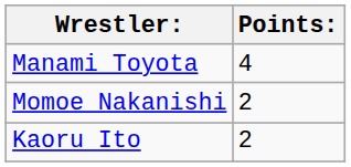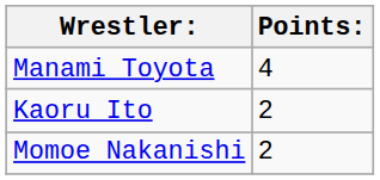rows swapped: Kaoru Ito <-> Momoe Nakanishi
